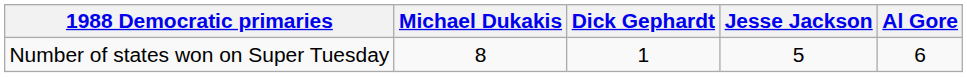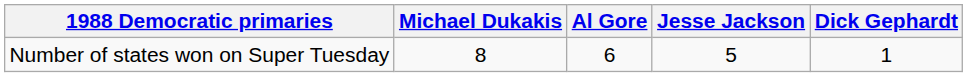columns swapped: Al Gore <-> Dick Gephardt
